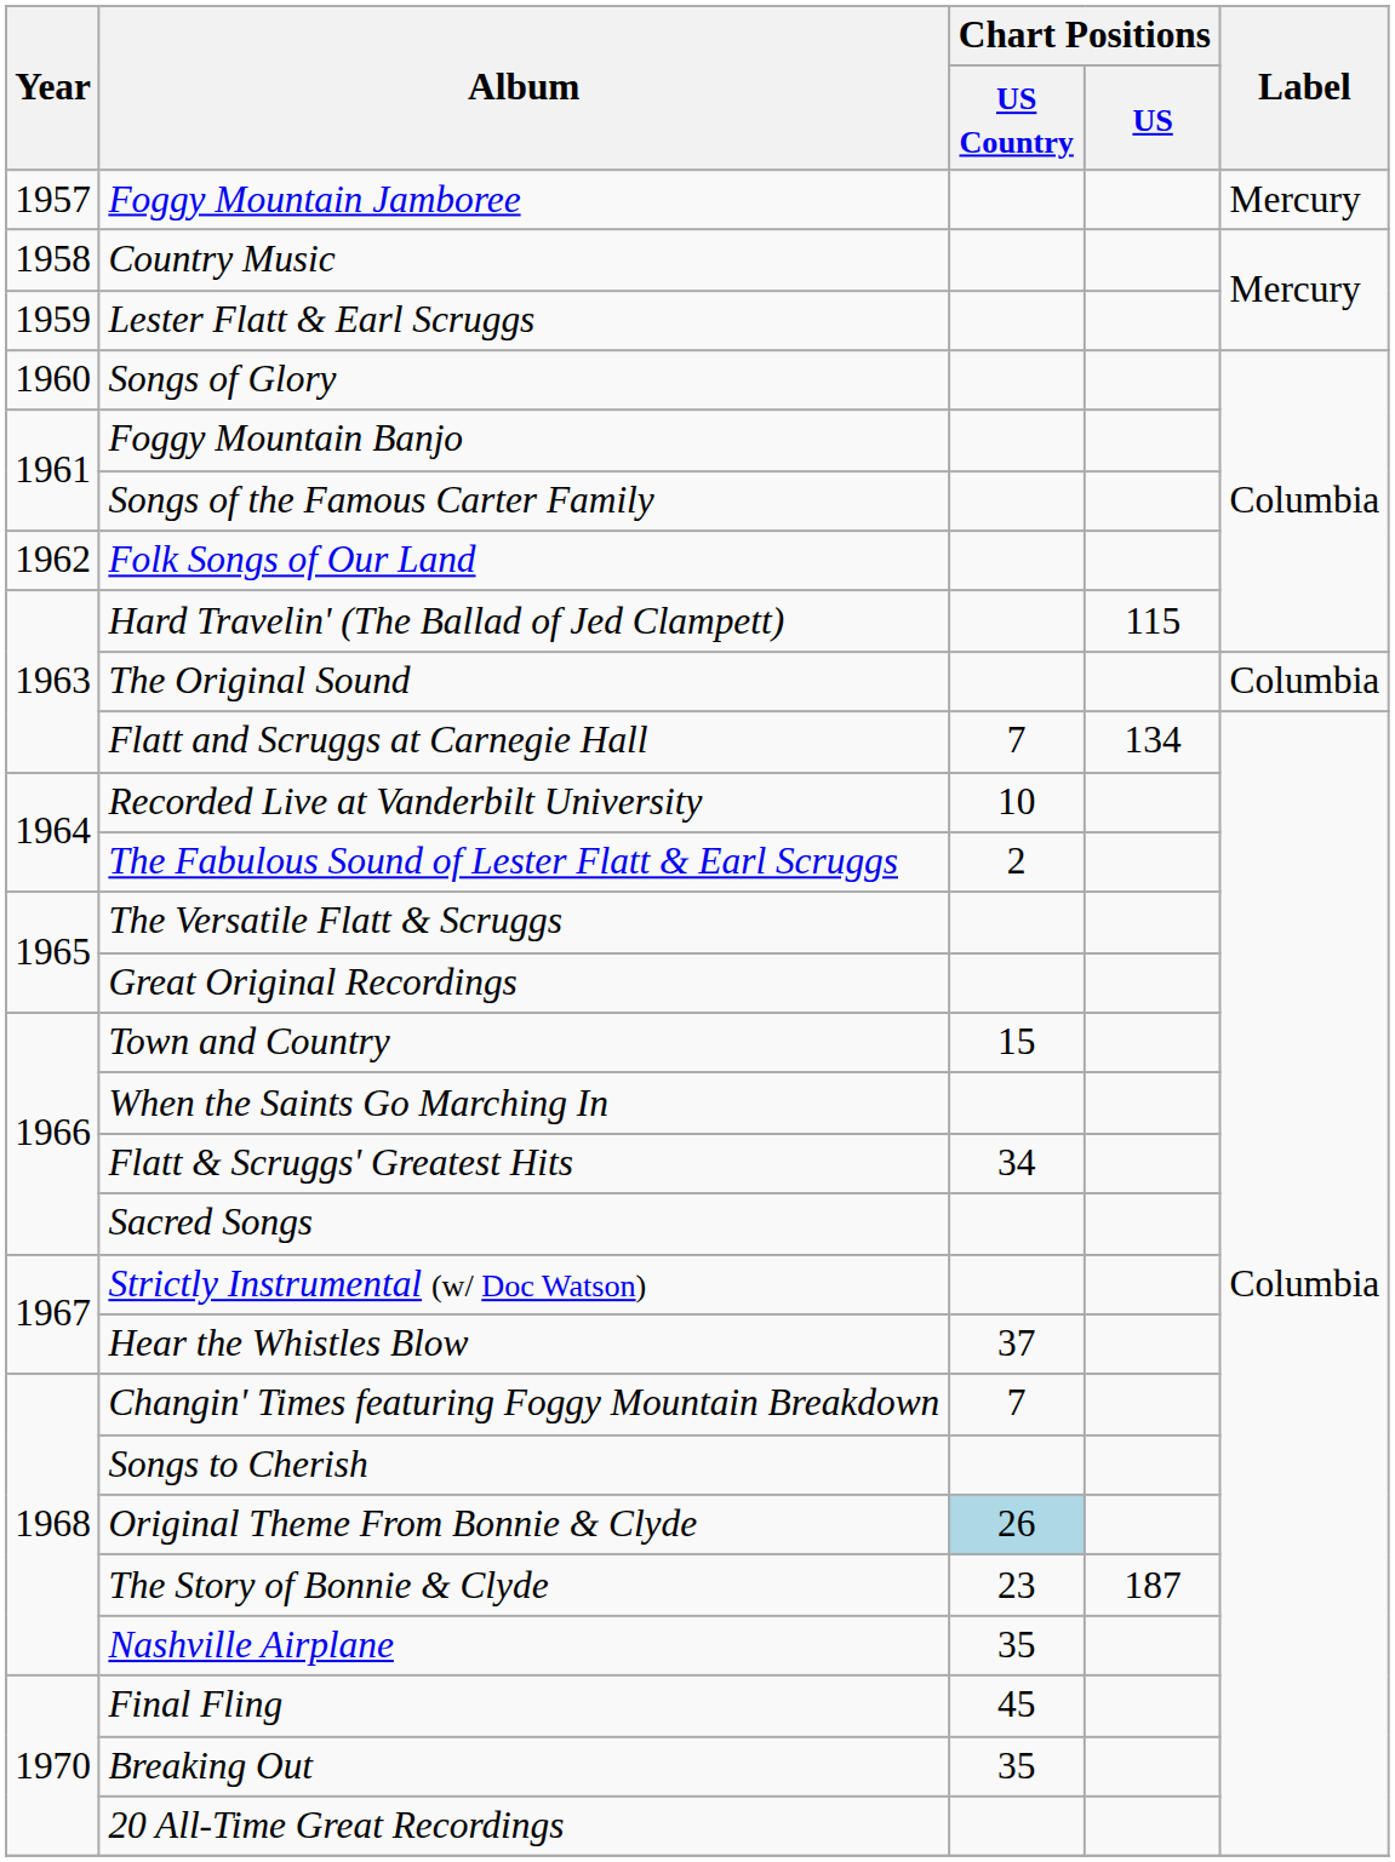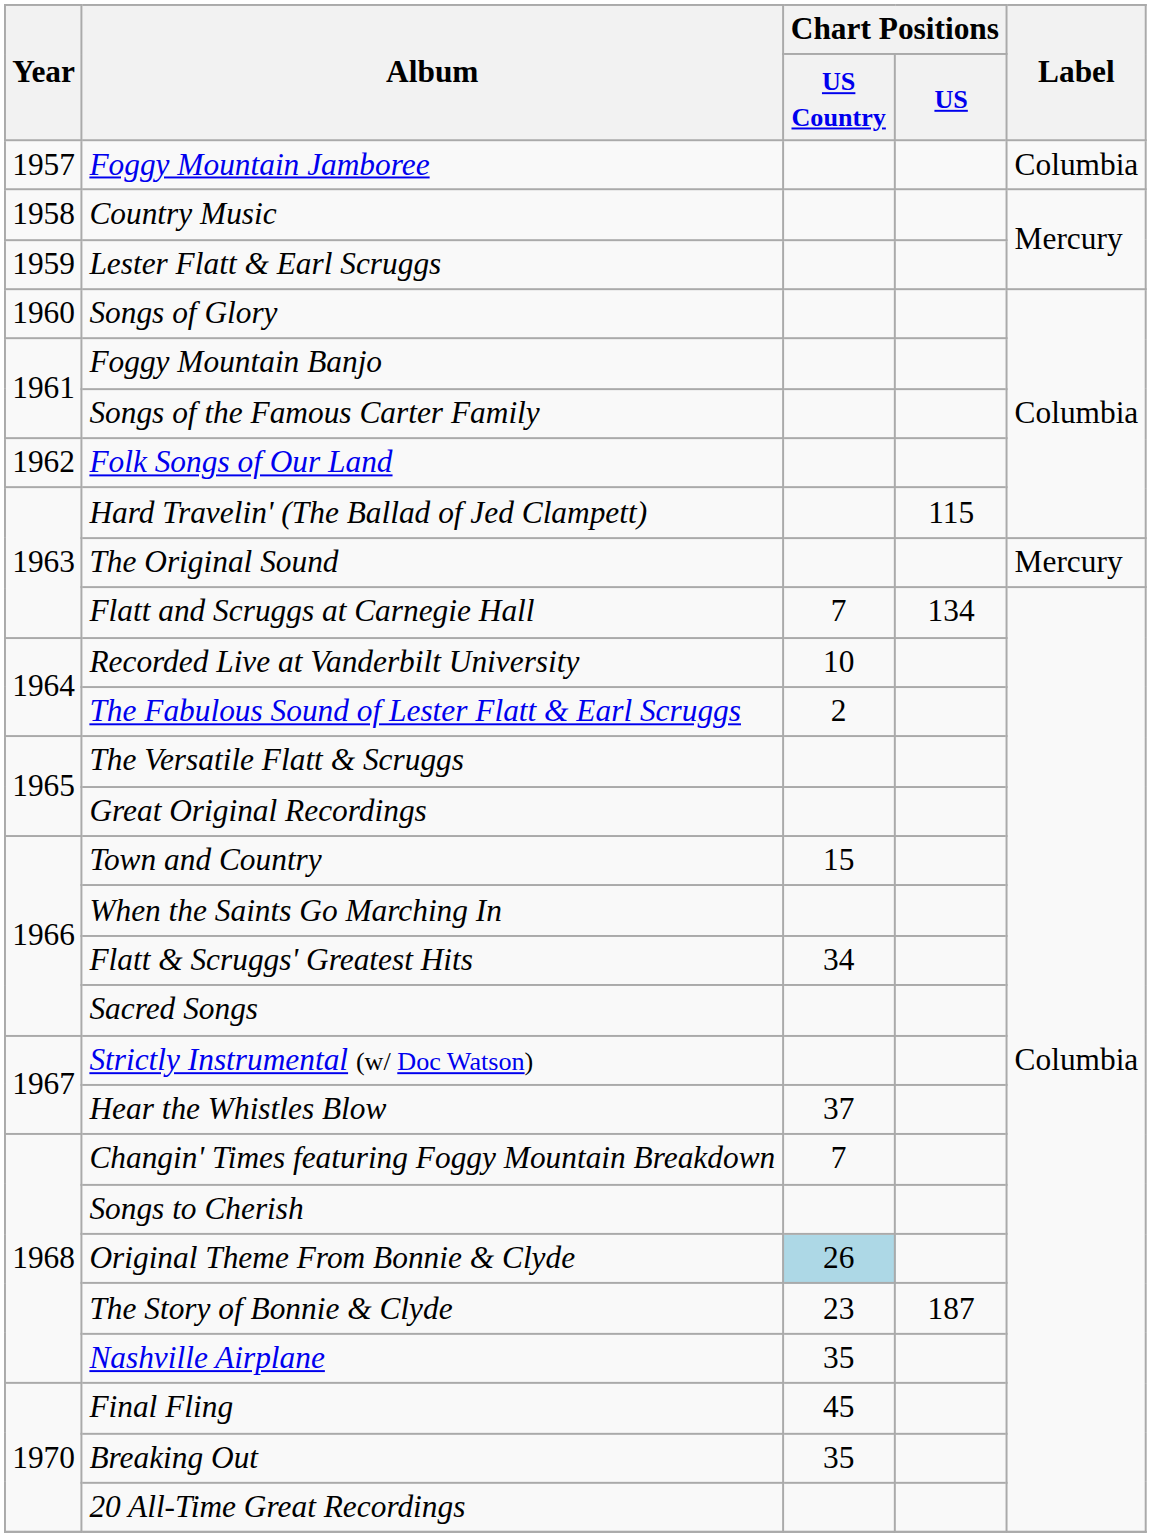Foggy Mountain Jamboree | Label: Mercury -> Columbia
The Original Sound | Label: Columbia -> Mercury
